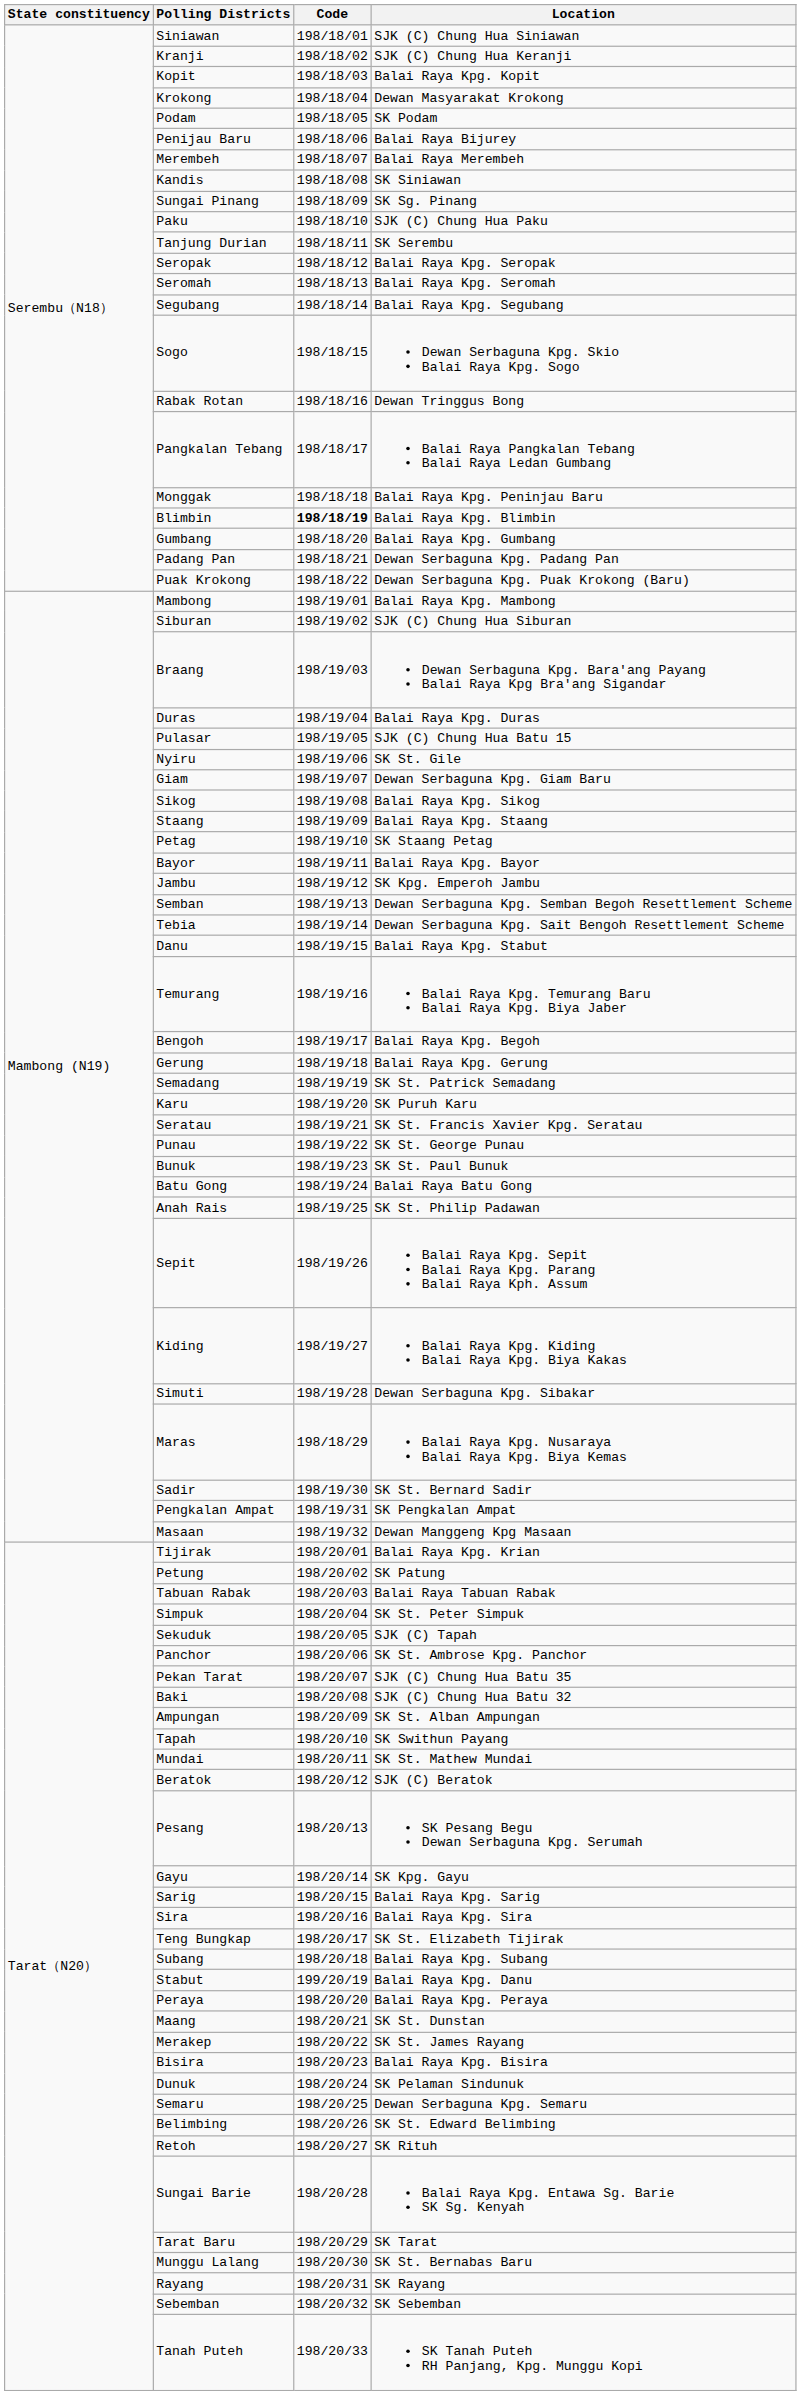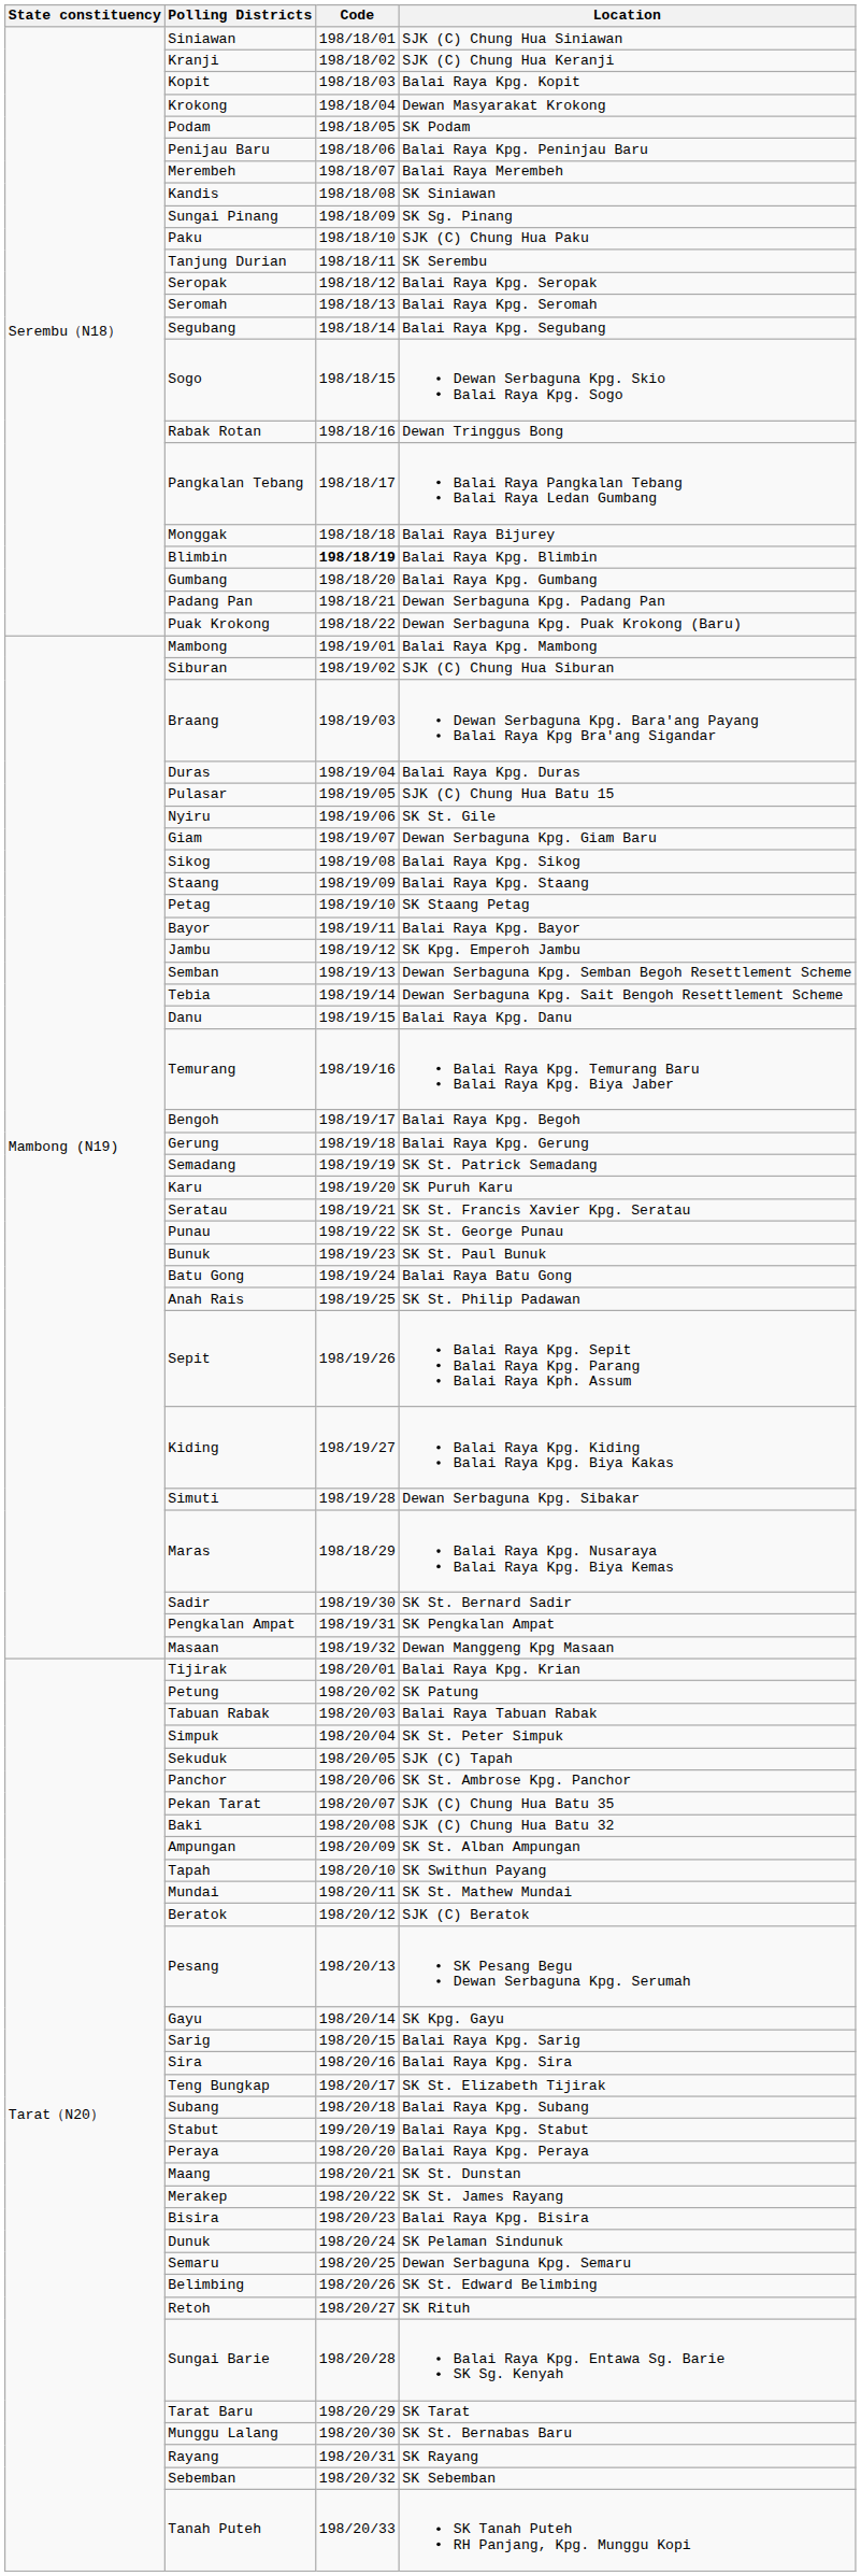Penijau Baru | Location: Balai Raya Bijurey -> Balai Raya Kpg. Peninjau Baru
Monggak | Location: Balai Raya Kpg. Peninjau Baru -> Balai Raya Bijurey
Danu | Location: Balai Raya Kpg. Stabut -> Balai Raya Kpg. Danu
Stabut | Location: Balai Raya Kpg. Danu -> Balai Raya Kpg. Stabut
